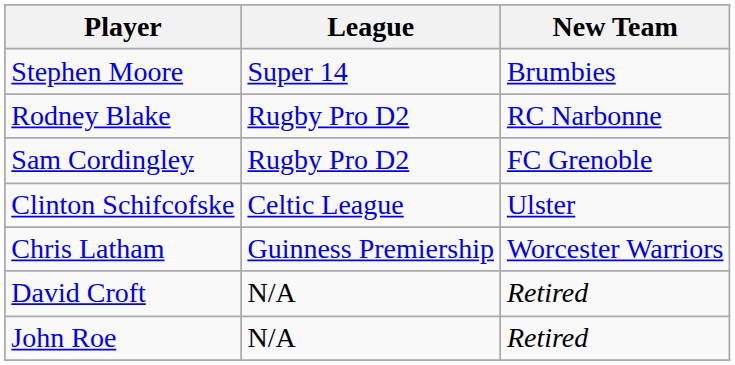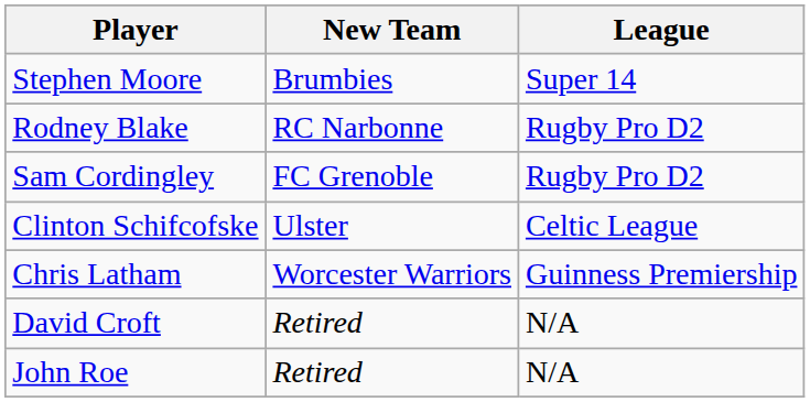columns swapped: New Team <-> League
